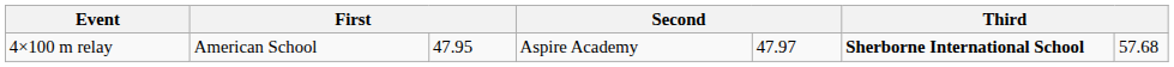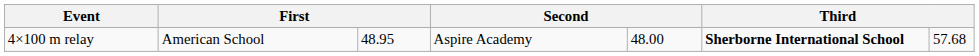4×100 m relay | column 3: 47.95 -> 48.95
4×100 m relay | column 5: 47.97 -> 48.00
